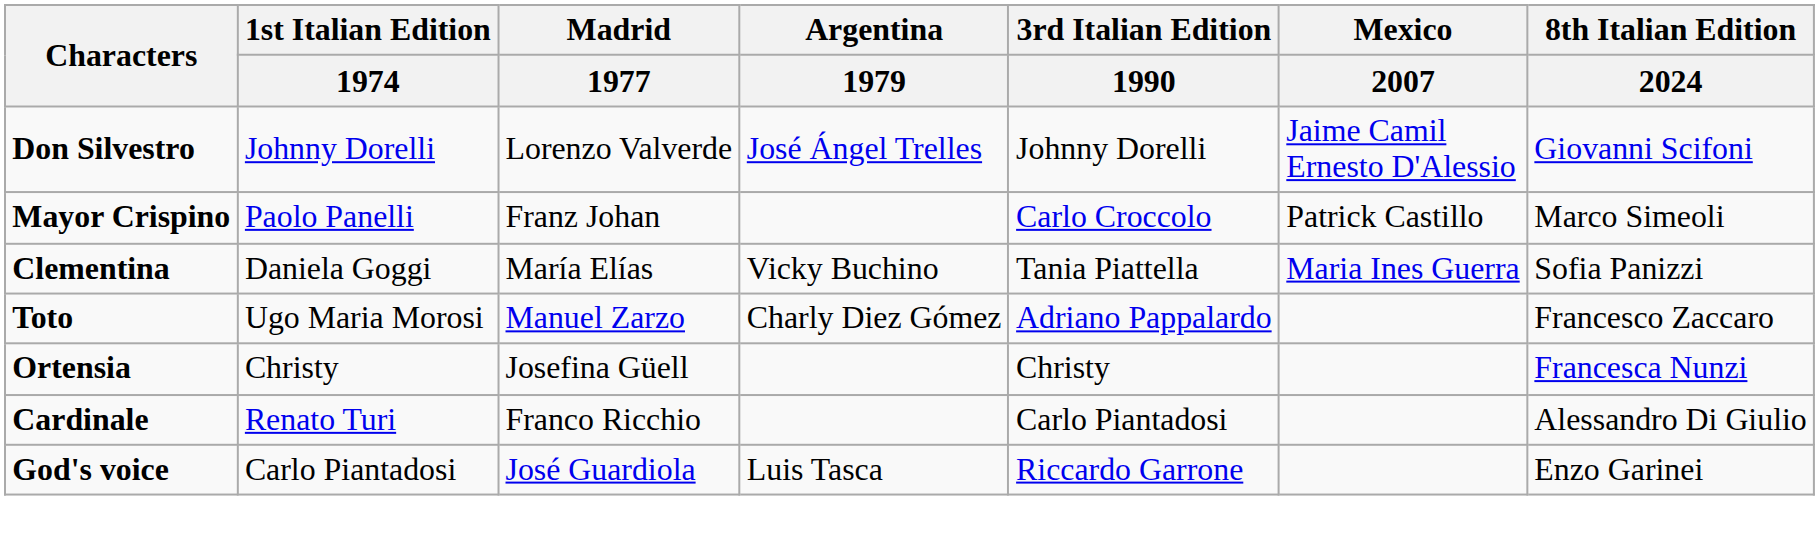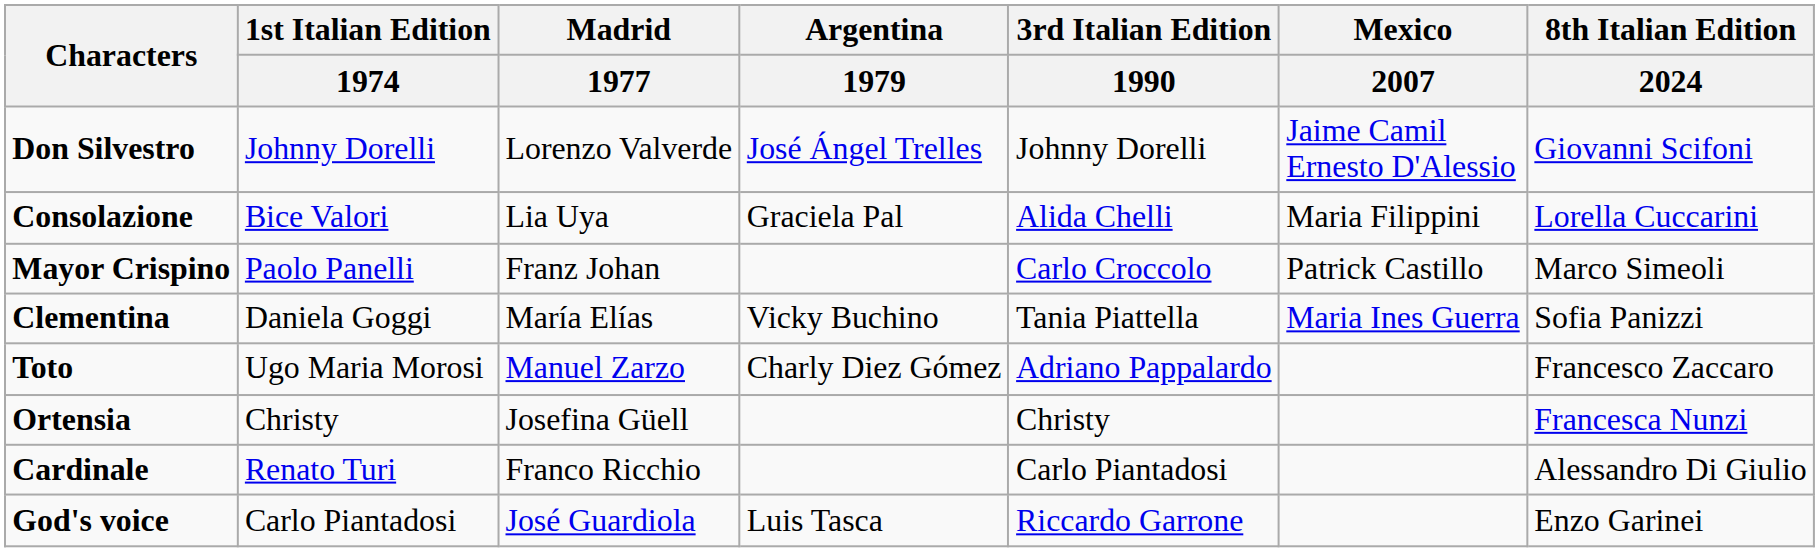+ row: Consolazione | Bice Valori | Lia Uya | Graciela Pal | Alida Chelli | Maria Filippini | Lorella Cuccarini
